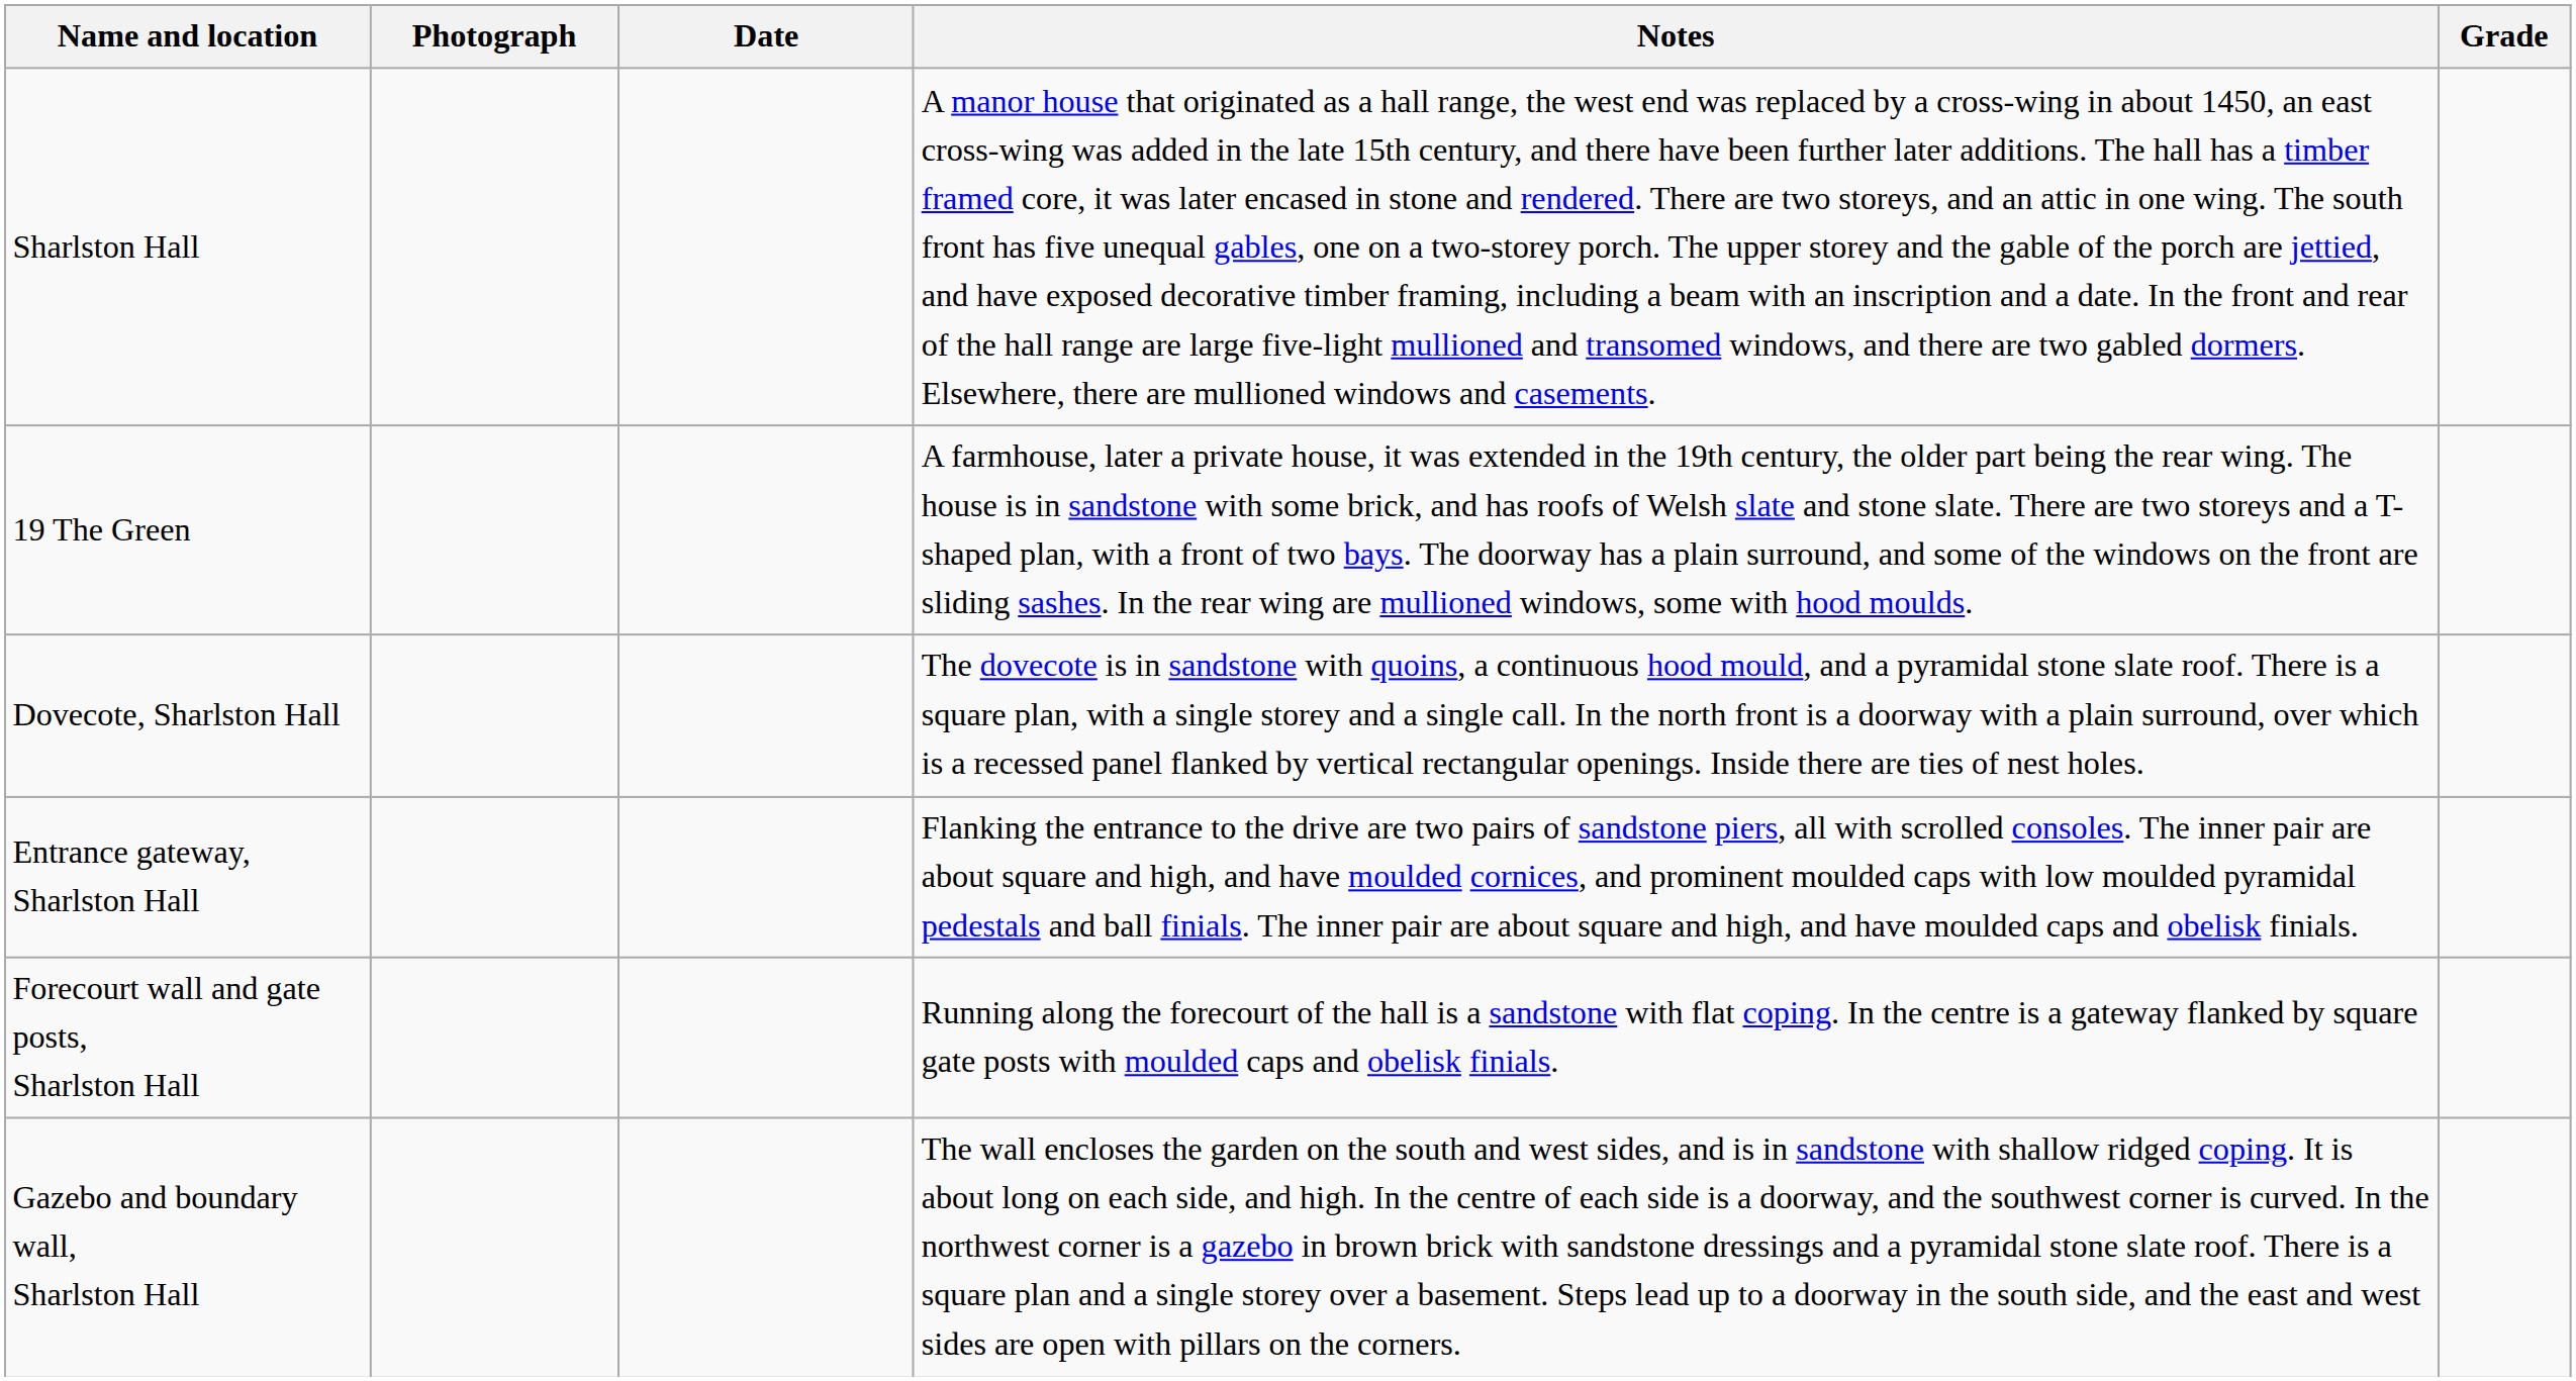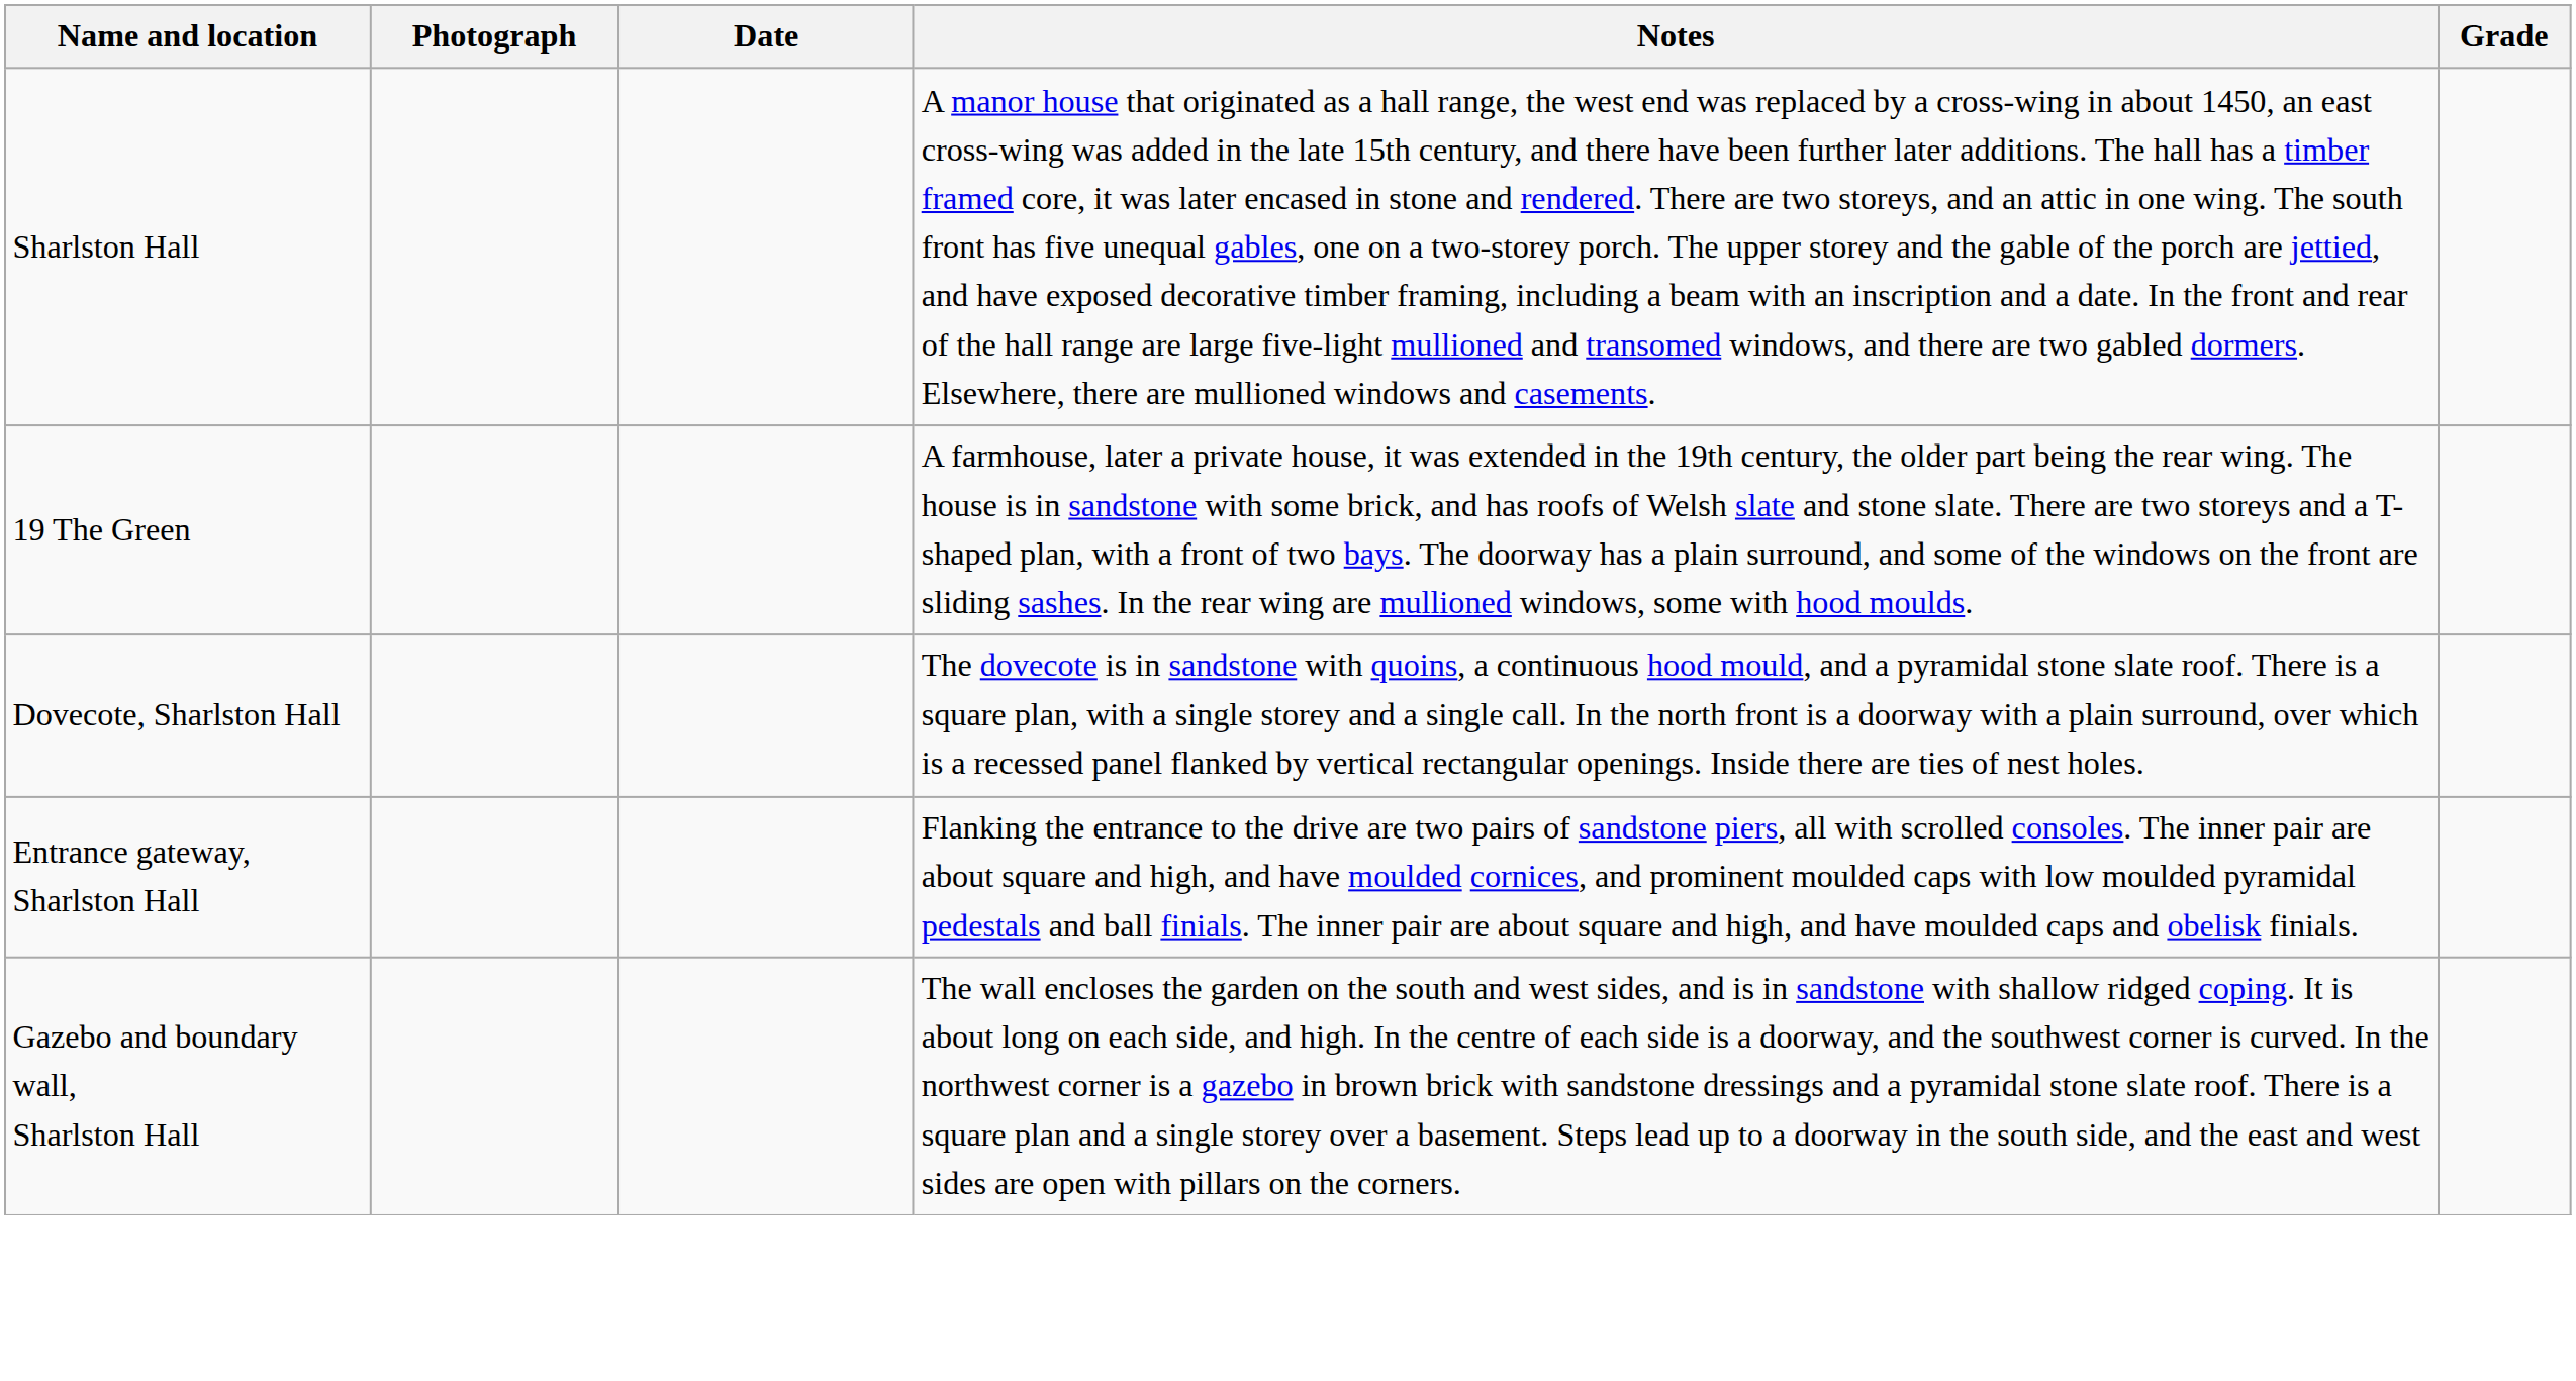- row: Forecourt wall and gate posts, Sharlston Hall | Running along the forecourt of the hall is a sandstone with flat coping. In the centre is a gateway flanked by square gate posts with moulded caps and obelisk finials.
